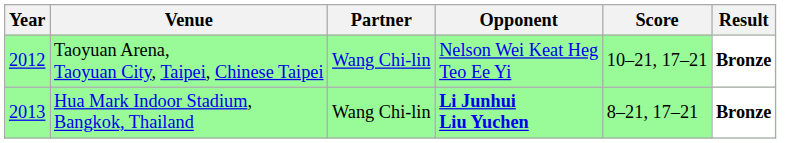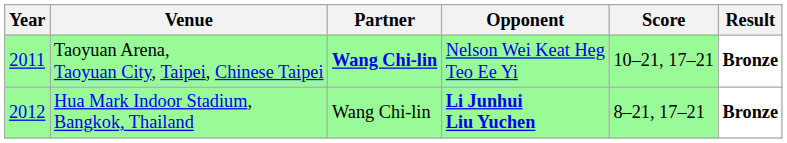Taoyuan Arena, Taoyuan City, Taipei, Chinese Taipei | Year: 2012 -> 2011
Taoyuan Arena, Taoyuan City, Taipei, Chinese Taipei | Partner: normal -> bold
Hua Mark Indoor Stadium, Bangkok, Thailand | Year: 2013 -> 2012
